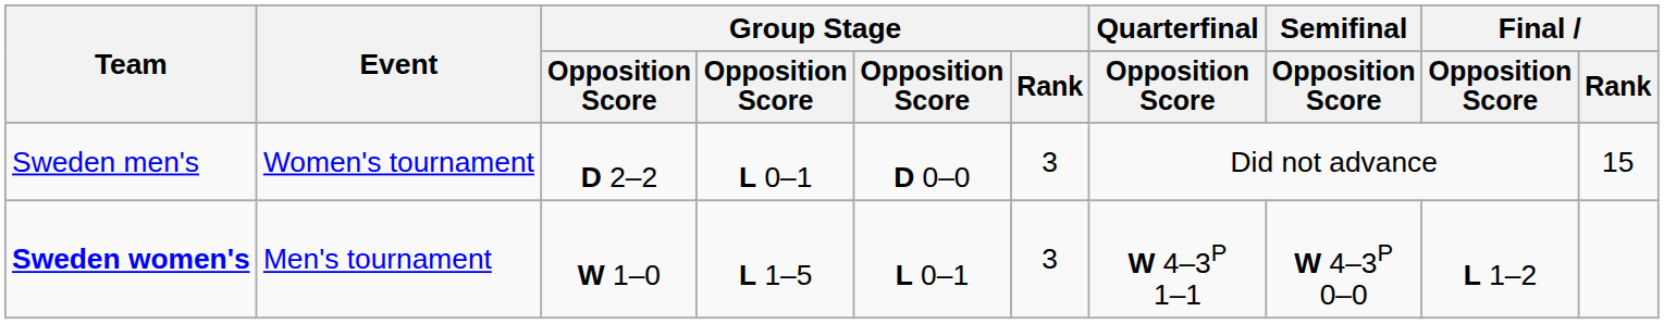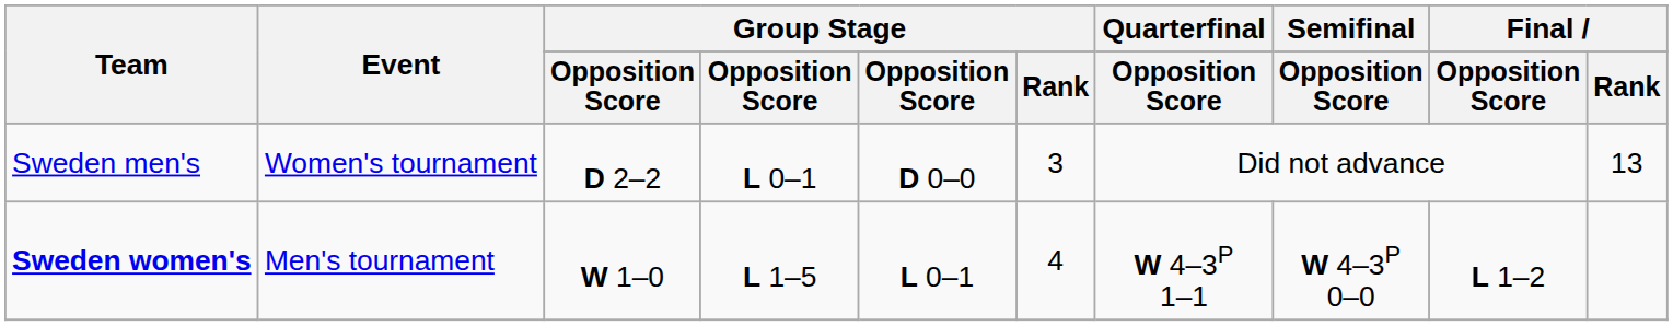Sweden men's | Final / Rank: 15 -> 13
Sweden women's | Group Stage / Rank: 3 -> 4
